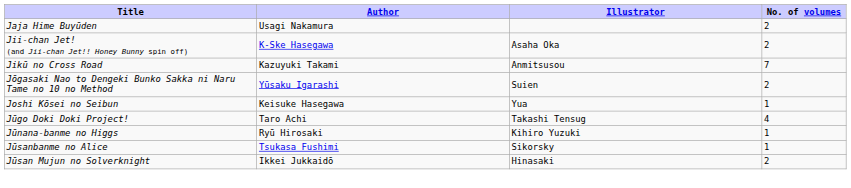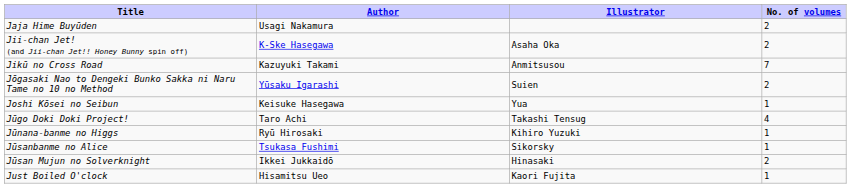+ row: Just Boiled O'clock | Hisamitsu Ueo | Kaori Fujita | 1
